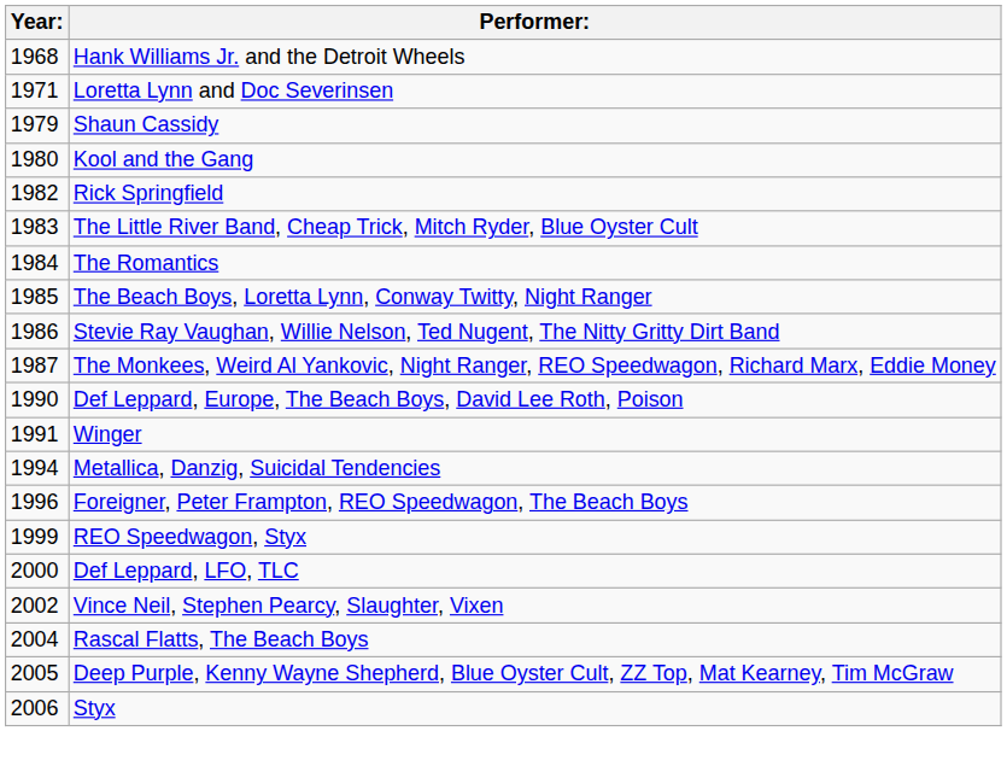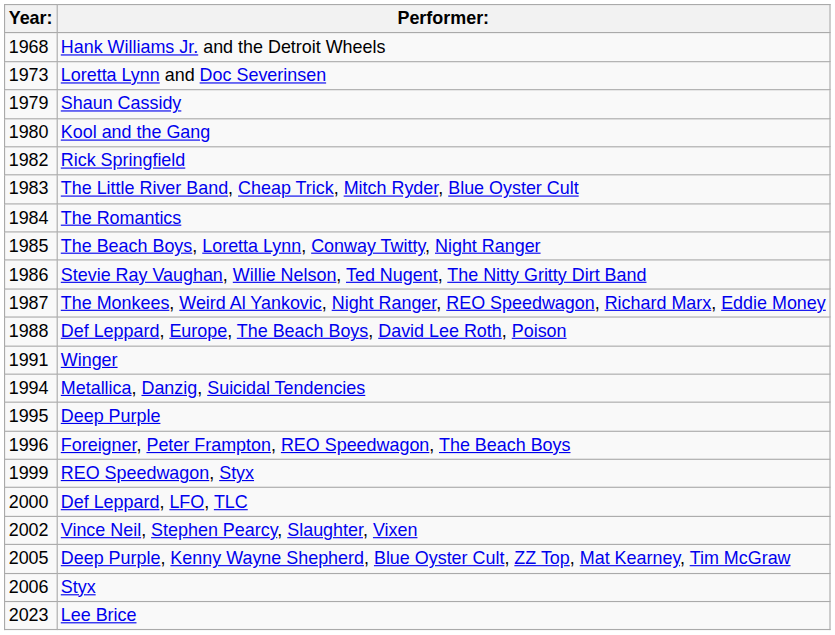Loretta Lynn and Doc Severinsen | Year:: 1971 -> 1973
Def Leppard, Europe, The Beach Boys, David Lee Roth, Poison | Year:: 1990 -> 1988
+ row: 1995 | Deep Purple
- row: 2004 | Rascal Flatts, The Beach Boys
+ row: 2023 | Lee Brice
